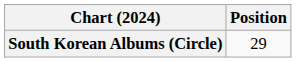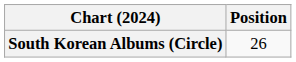South Korean Albums (Circle) | Position: 29 -> 26
